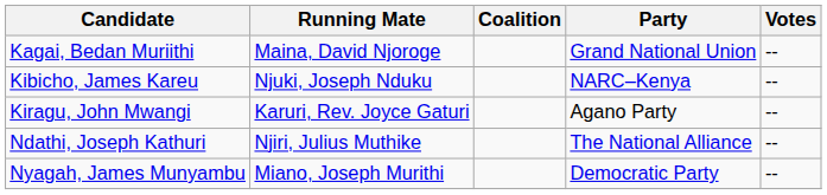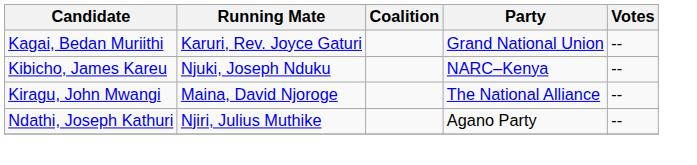Kagai, Bedan Muriithi | Running Mate: Maina, David Njoroge -> Karuri, Rev. Joyce Gaturi
Kiragu, John Mwangi | Running Mate: Karuri, Rev. Joyce Gaturi -> Maina, David Njoroge
Kiragu, John Mwangi | Party: Agano Party -> The National Alliance
Ndathi, Joseph Kathuri | Party: The National Alliance -> Agano Party
- row: Nyagah, James Munyambu | Miano, Joseph Murithi | Democratic Party | --
